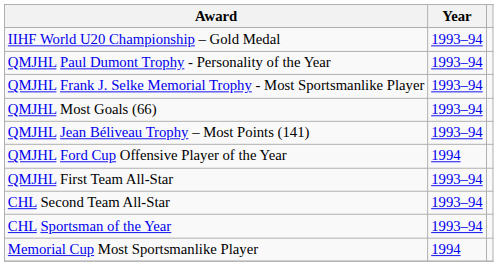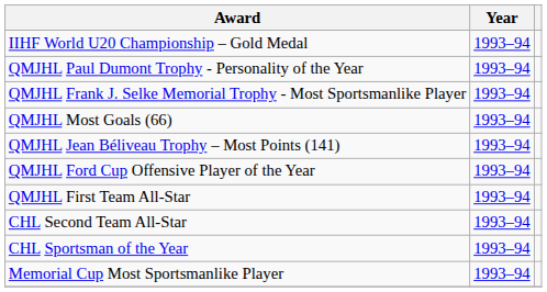QMJHL Ford Cup Offensive Player of the Year | Year: 1994 -> 1993–94
Memorial Cup Most Sportsmanlike Player | Year: 1994 -> 1993–94
